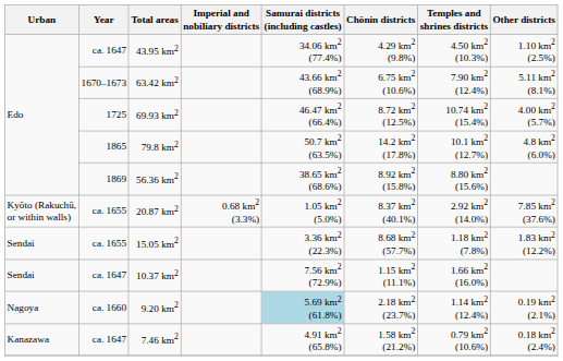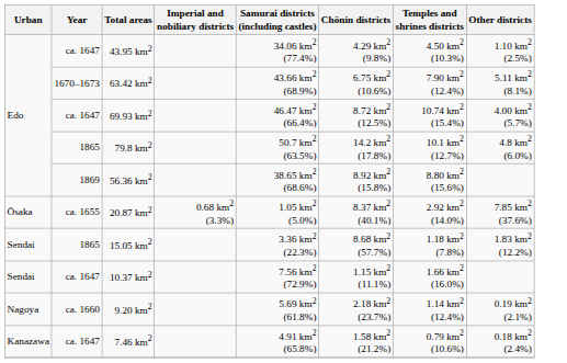69.93 km2 | Year: 1725 -> ca. 1647
20.87 km2 | Urban: Kyōto (Rakuchū, or within walls) -> Ōsaka
15.05 km2 | Year: ca. 1655 -> 1865
9.20 km2 | Samurai districts (including castles): lightblue background -> no background
